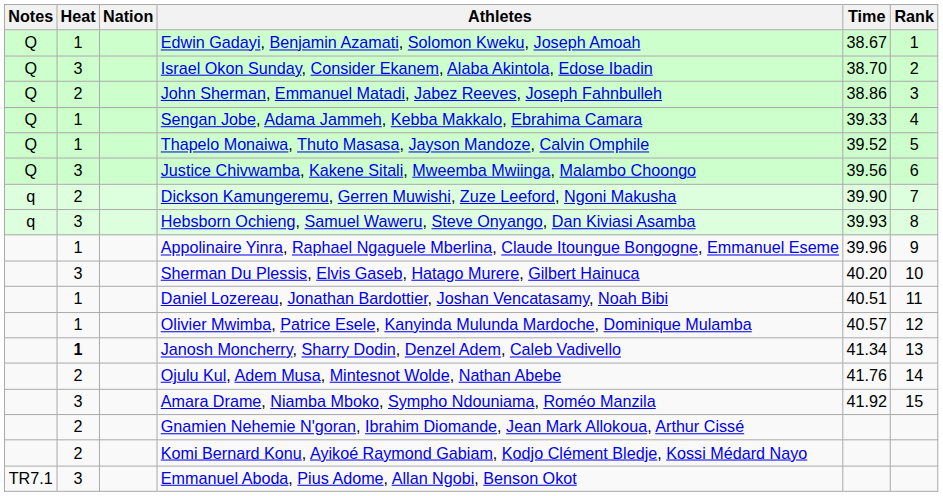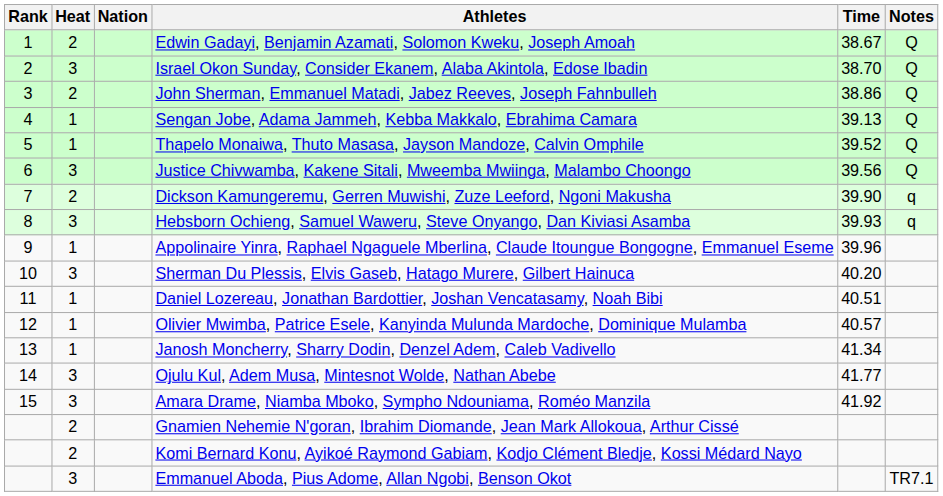columns swapped: Rank <-> Notes
Edwin Gadayi, Benjamin Azamati, Solomon Kweku, Joseph Amoah | Heat: 1 -> 2
Sengan Jobe, Adama Jammeh, Kebba Makkalo, Ebrahima Camara | Time: 39.33 -> 39.13
Janosh Moncherry, Sharry Dodin, Denzel Adem, Caleb Vadivello | Heat: bold -> normal
Ojulu Kul, Adem Musa, Mintesnot Wolde, Nathan Abebe | Heat: 2 -> 3
Ojulu Kul, Adem Musa, Mintesnot Wolde, Nathan Abebe | Time: 41.76 -> 41.77
